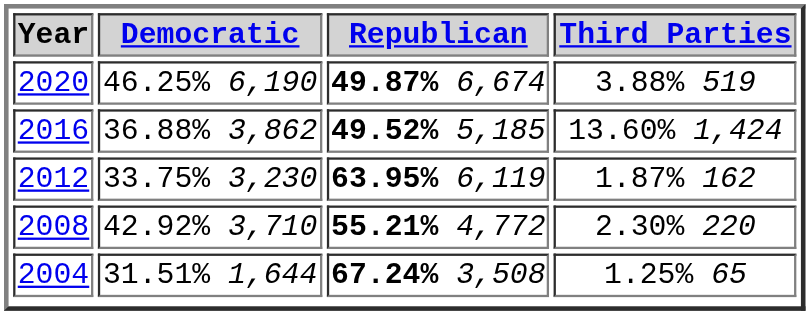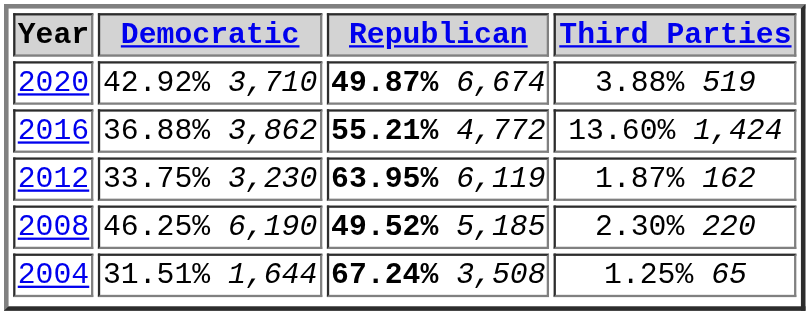2020 | Democratic: 46.25% 6,190 -> 42.92% 3,710
2016 | Republican: 49.52% 5,185 -> 55.21% 4,772
2008 | Democratic: 42.92% 3,710 -> 46.25% 6,190
2008 | Republican: 55.21% 4,772 -> 49.52% 5,185
